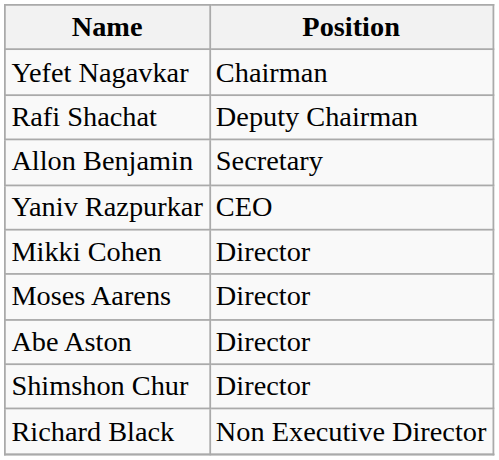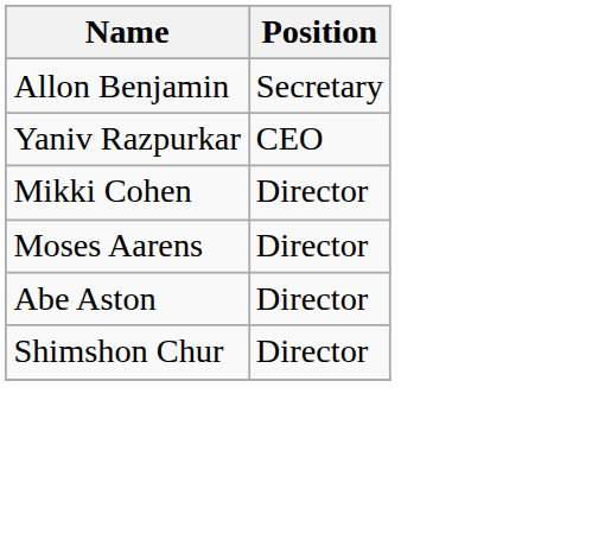- row: Yefet Nagavkar | Chairman
- row: Rafi Shachat | Deputy Chairman
- row: Richard Black | Non Executive Director
